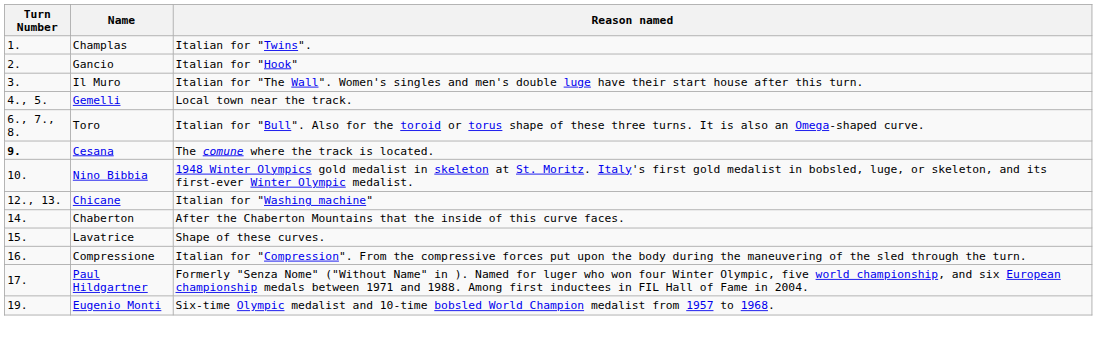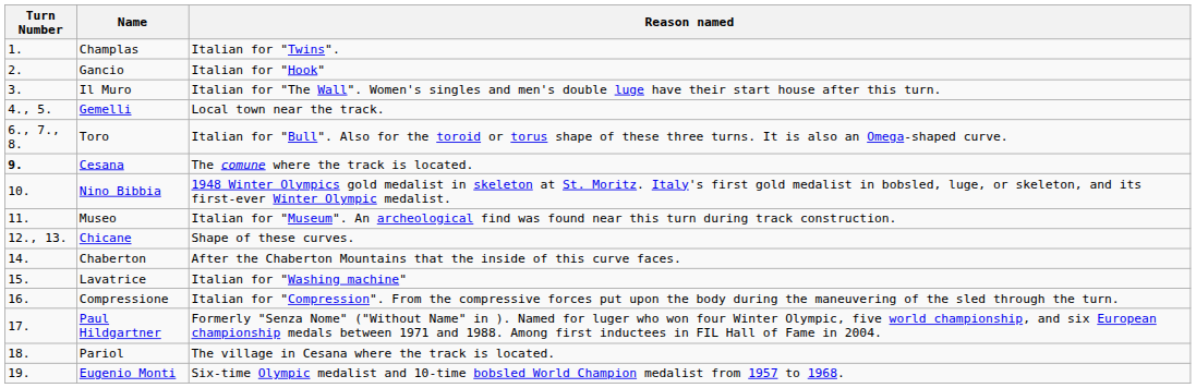+ row: 11. | Museo | Italian for "Museum". An archeological find was found near this turn during track construction.
Chicane | Reason named: Italian for "Washing machine" -> Shape of these curves.
Lavatrice | Reason named: Shape of these curves. -> Italian for "Washing machine"
+ row: 18. | Pariol | The village in Cesana where the track is located.
